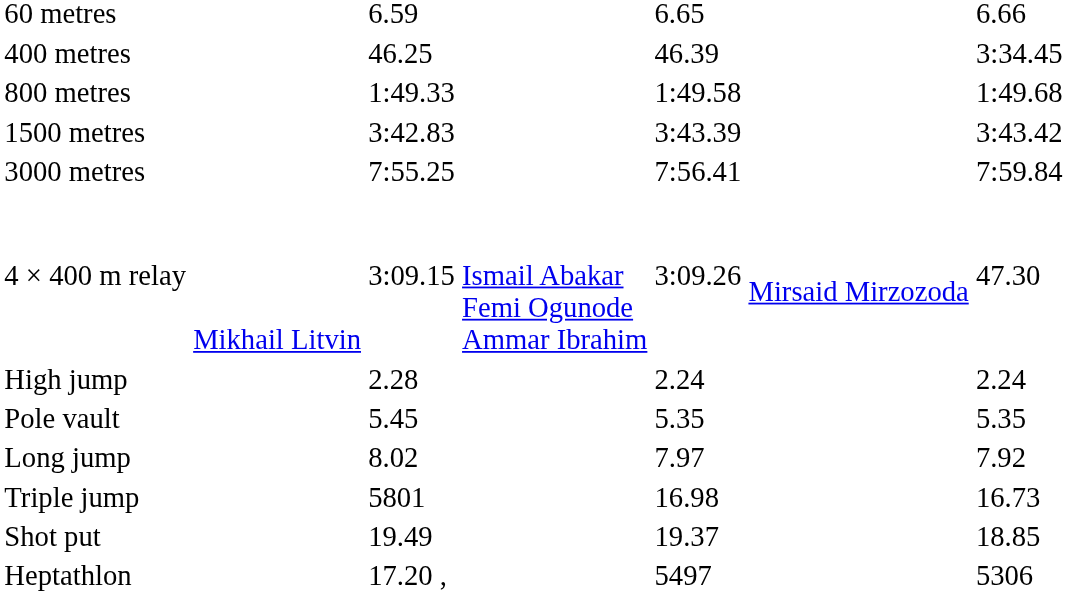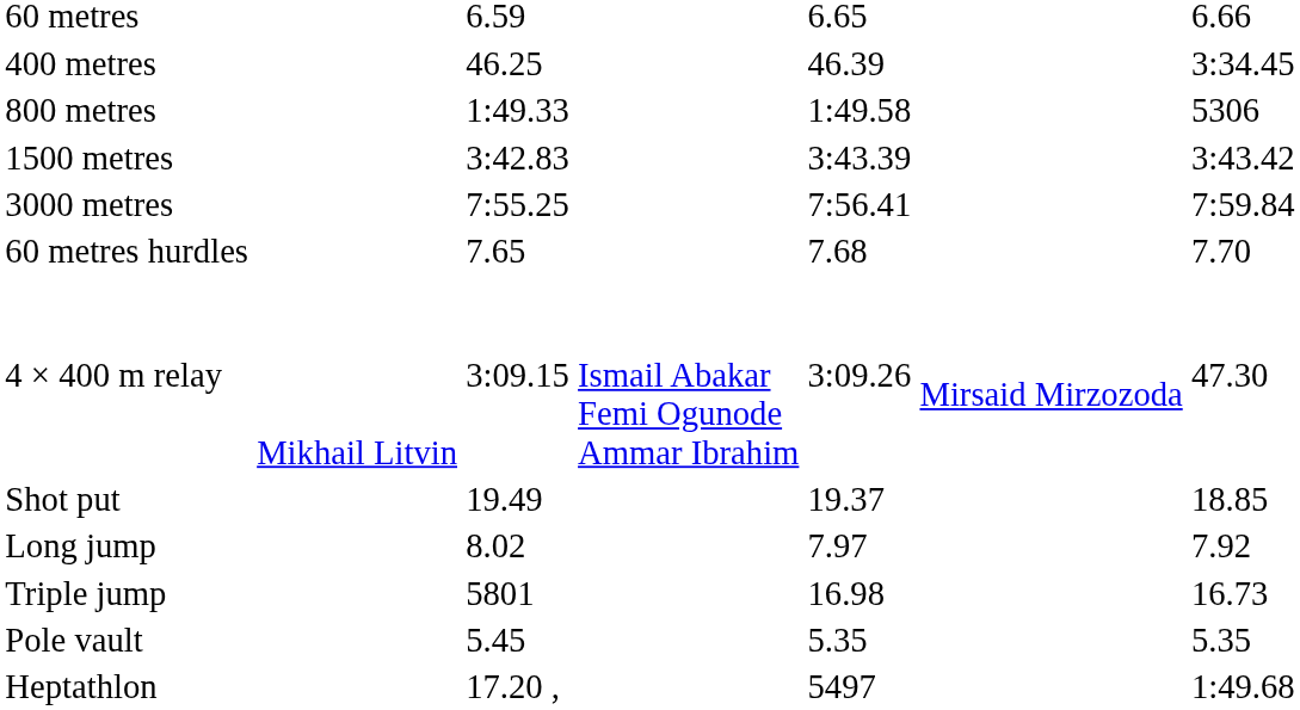800 metres | column 7: 1:49.68 -> 5306
+ row: 60 metres hurdles | 7.65 | 7.68 | 7.70
- row: High jump | 2.28 | 2.24 | 2.24
rows swapped: Pole vault <-> Shot put
Heptathlon | column 7: 5306 -> 1:49.68
